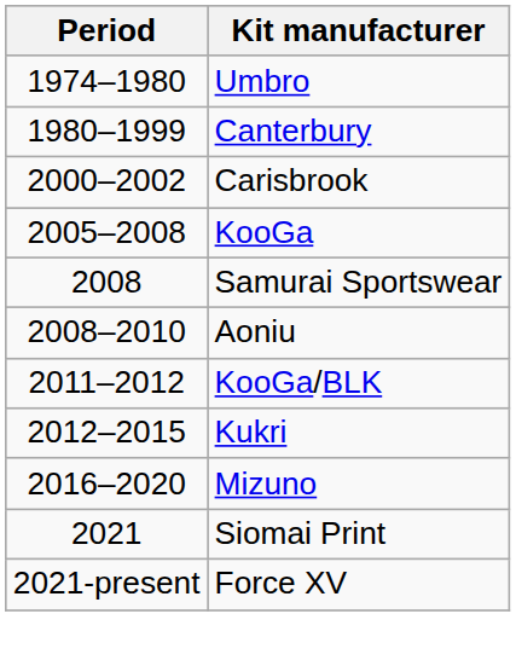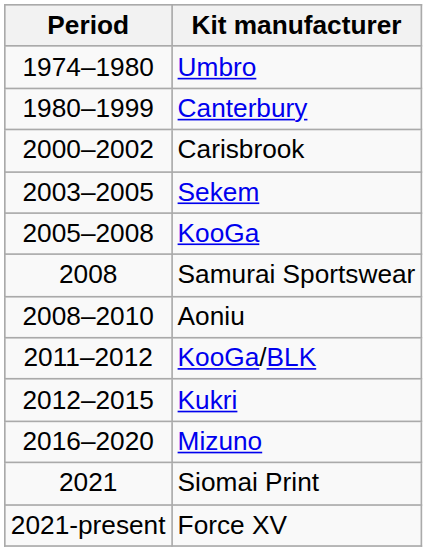+ row: 2003–2005 | Sekem
